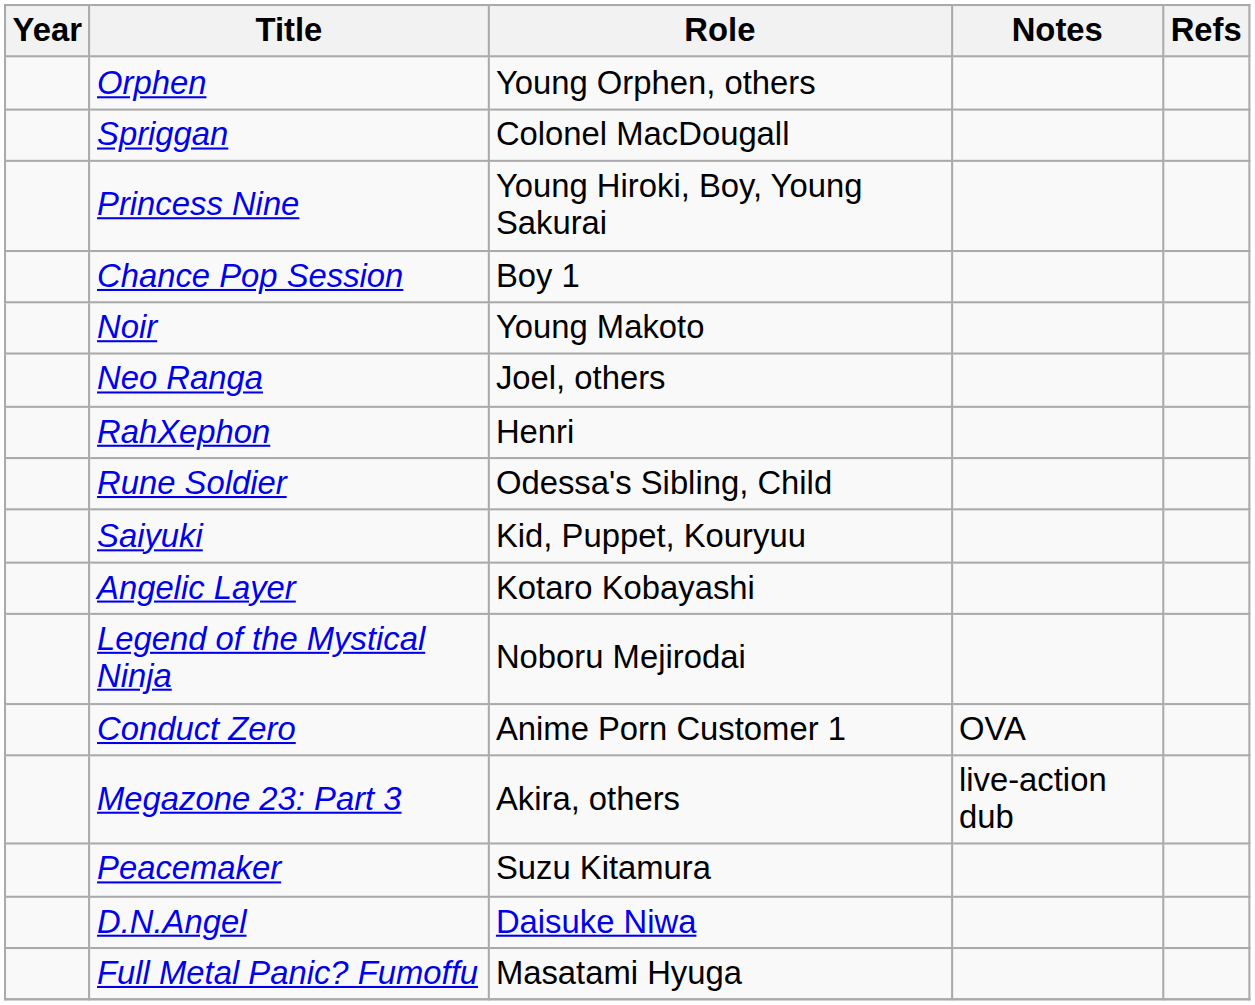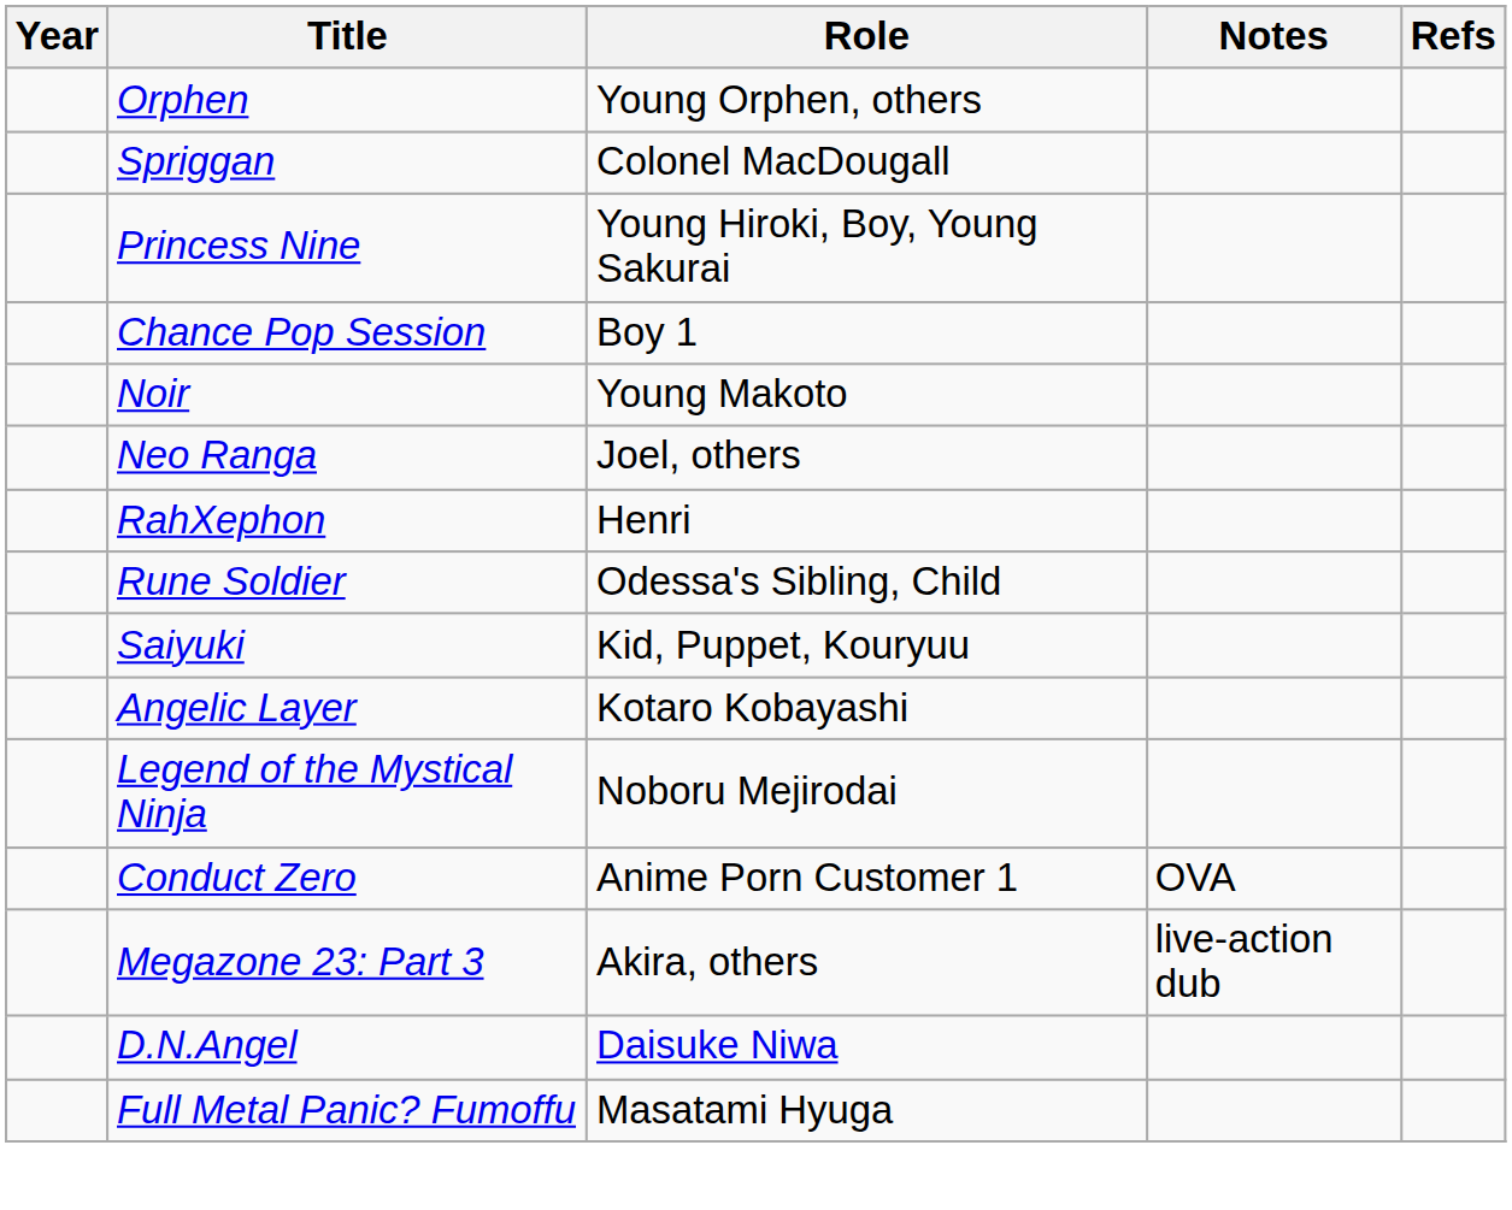- row: Peacemaker | Suzu Kitamura
